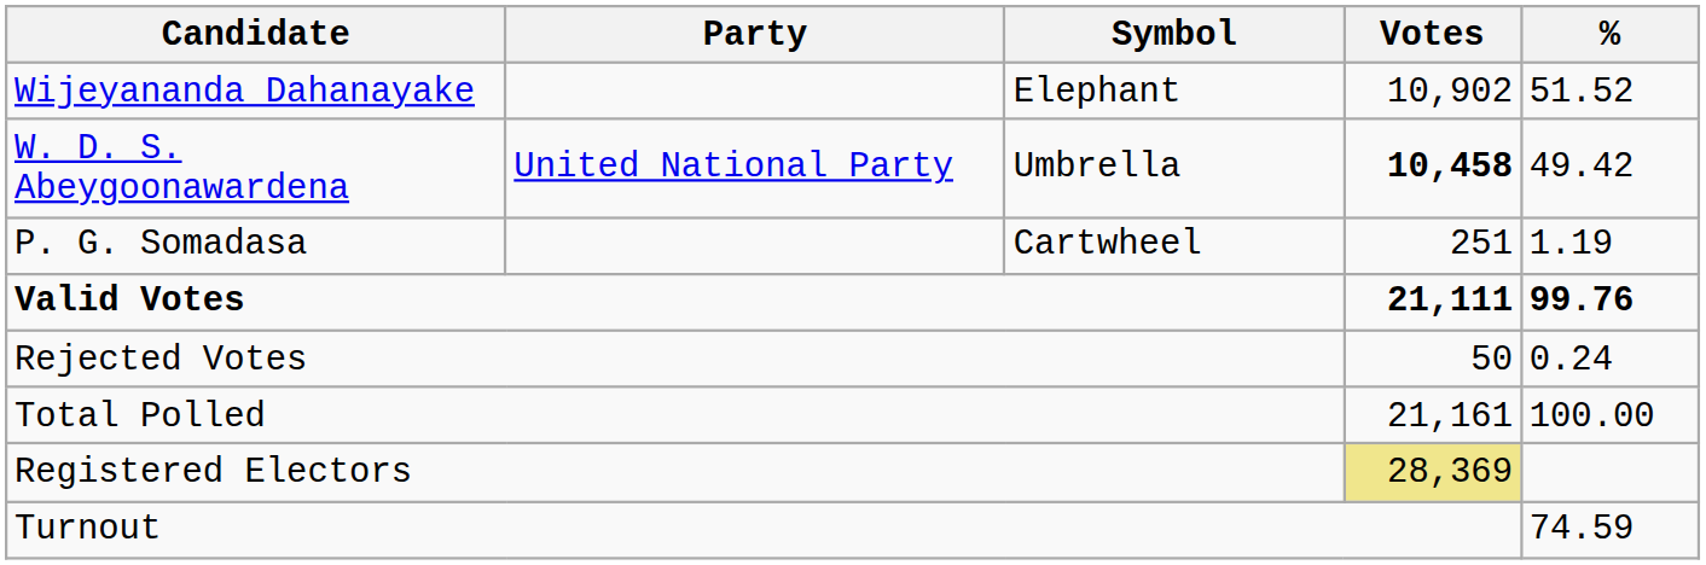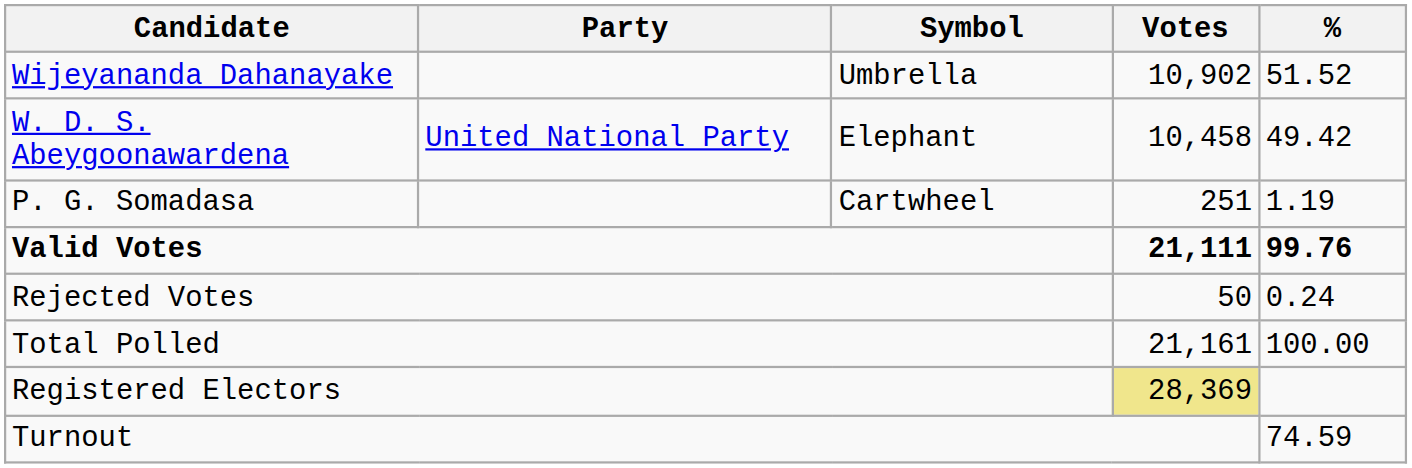Wijeyananda Dahanayake | Symbol: Elephant -> Umbrella
W. D. S. Abeygoonawardena | Symbol: Umbrella -> Elephant
W. D. S. Abeygoonawardena | Votes: bold -> normal
